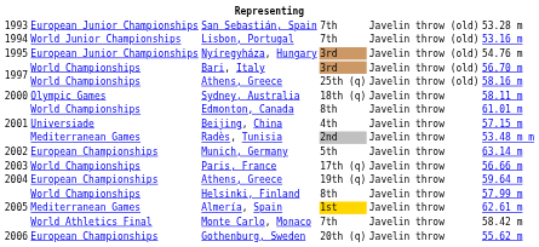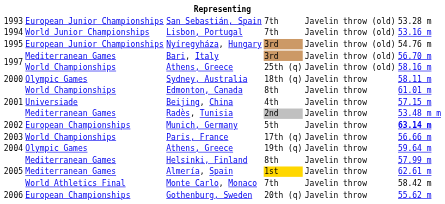Bari, Italy | column 2: World Championships -> Mediterranean Games
Munich, Germany | column 6: normal -> bold
Athens, Greece / 19th (q) | column 2: European Championships -> Olympic Games
Helsinki, Finland | column 2: World Championships -> Mediterranean Games
